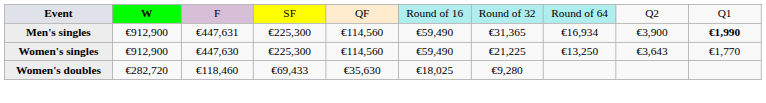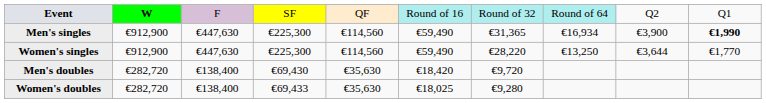Men's singles | column 3: €447,631 -> €447,630
Women's singles | column 7: €21,225 -> €28,220
Women's singles | column 9: €3,643 -> €3,644
+ row: Men's doubles | €282,720 | €138,400 | €69,430 | €35,630 | €18,420 | €9,720
Women's doubles | column 3: €118,460 -> €138,400
